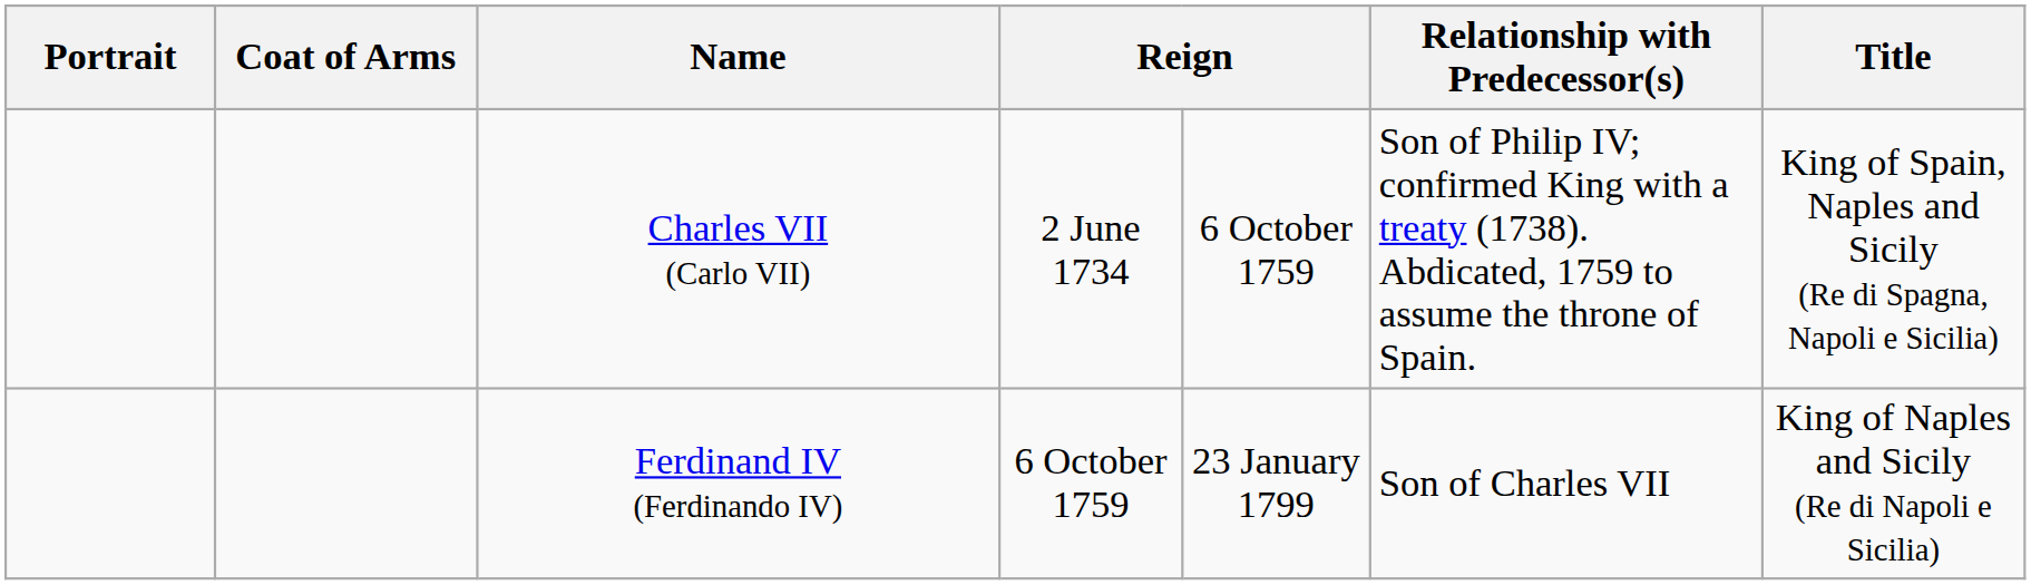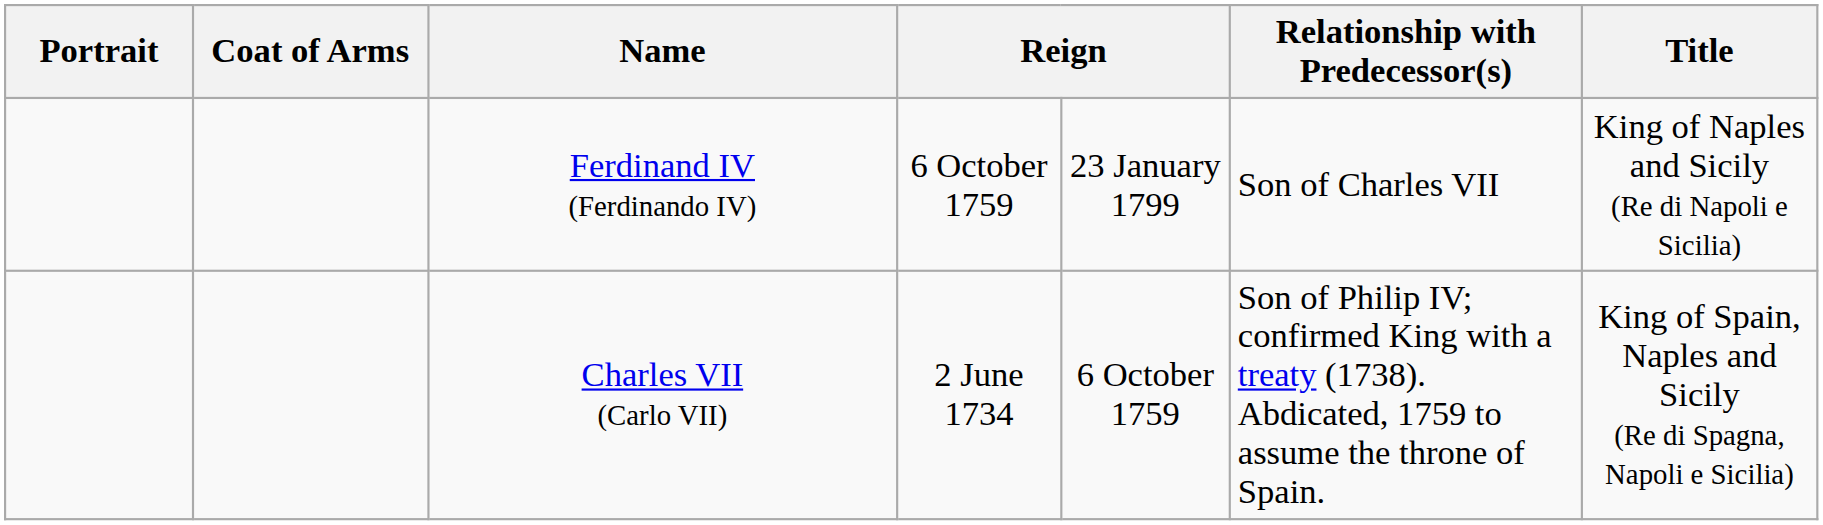rows swapped: Charles VII (Carlo VII) <-> Ferdinand IV (Ferdinando IV)
